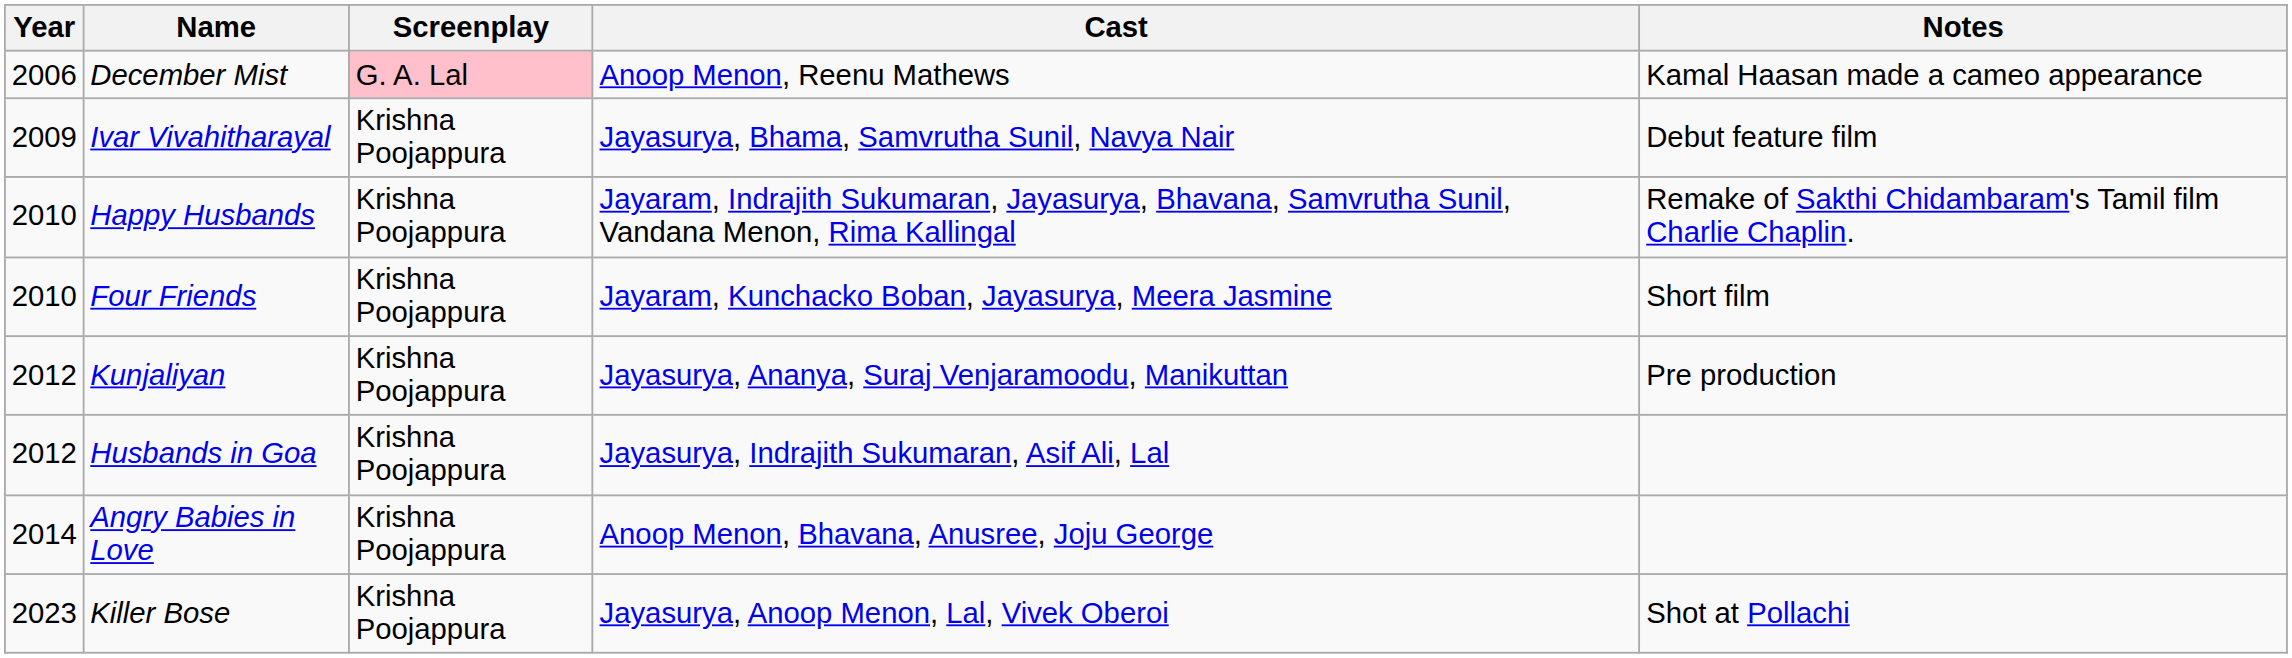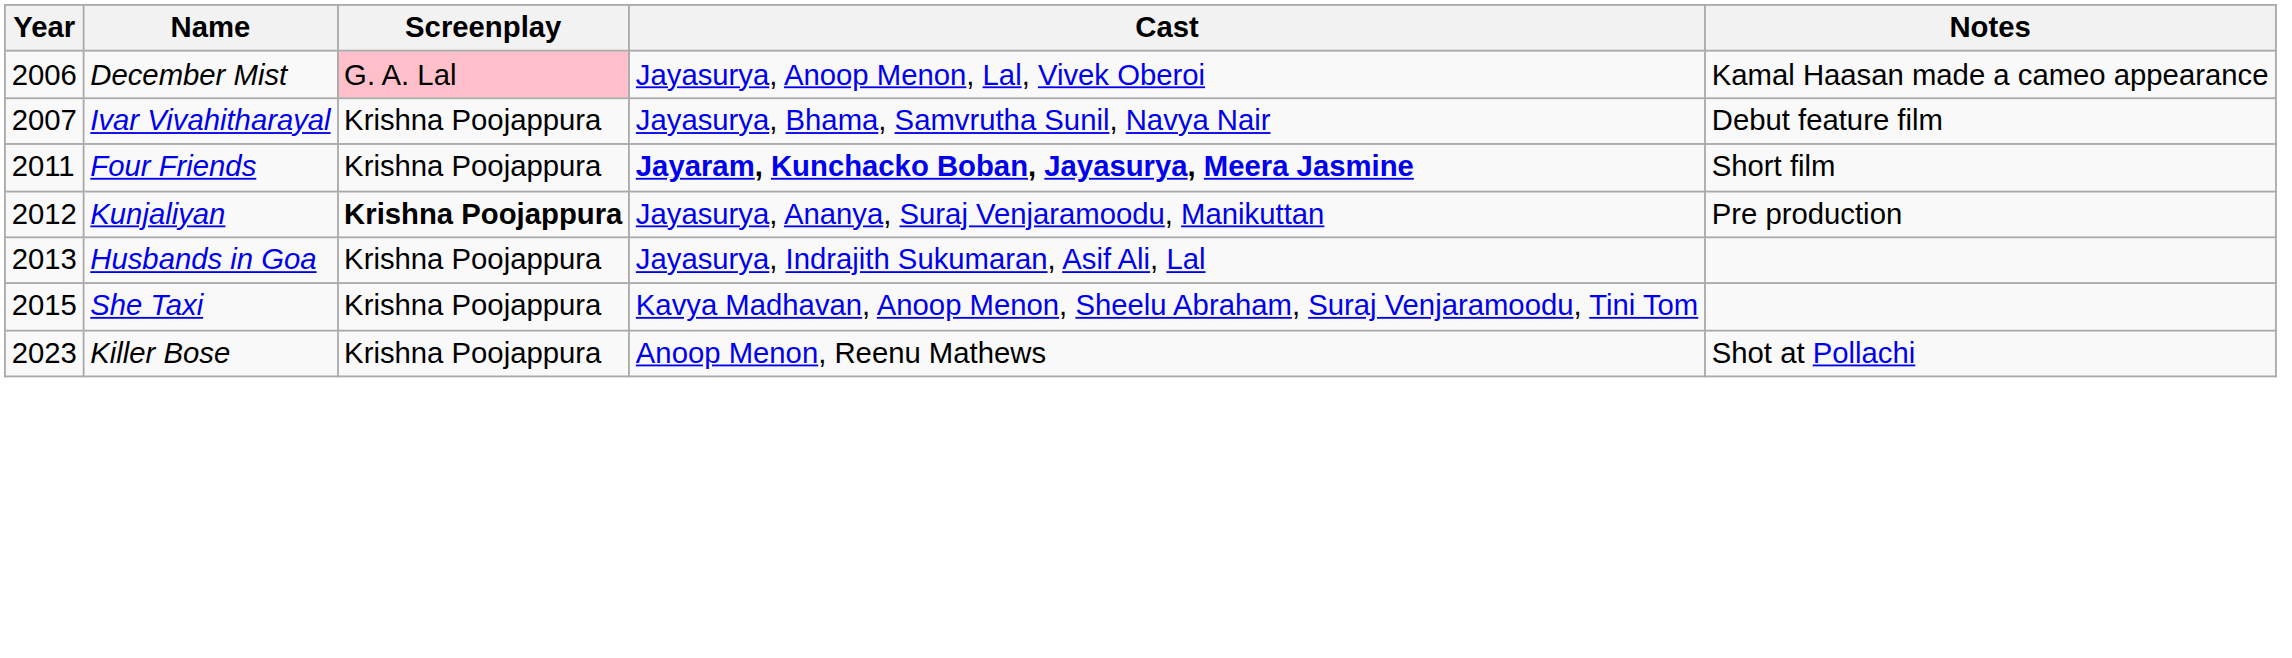December Mist | Cast: Anoop Menon, Reenu Mathews -> Jayasurya, Anoop Menon, Lal, Vivek Oberoi
Ivar Vivahitharayal | Year: 2009 -> 2007
- row: 2010 | Happy Husbands | Krishna Poojappura | Jayaram, Indrajith Sukumaran, Jayasurya, Bhavana, Samvrutha Sunil, Vandana Menon, Rima Kallingal | Remake of Sakthi Chidambaram's Tamil film Charlie Chaplin.
Four Friends | Year: 2010 -> 2011
Four Friends | Cast: normal -> bold
Kunjaliyan | Screenplay: normal -> bold
Husbands in Goa | Year: 2012 -> 2013
- row: 2014 | Angry Babies in Love | Krishna Poojappura | Anoop Menon, Bhavana, Anusree, Joju George
+ row: 2015 | She Taxi | Krishna Poojappura | Kavya Madhavan, Anoop Menon, Sheelu Abraham, Suraj Venjaramoodu, Tini Tom
Killer Bose | Cast: Jayasurya, Anoop Menon, Lal, Vivek Oberoi -> Anoop Menon, Reenu Mathews
